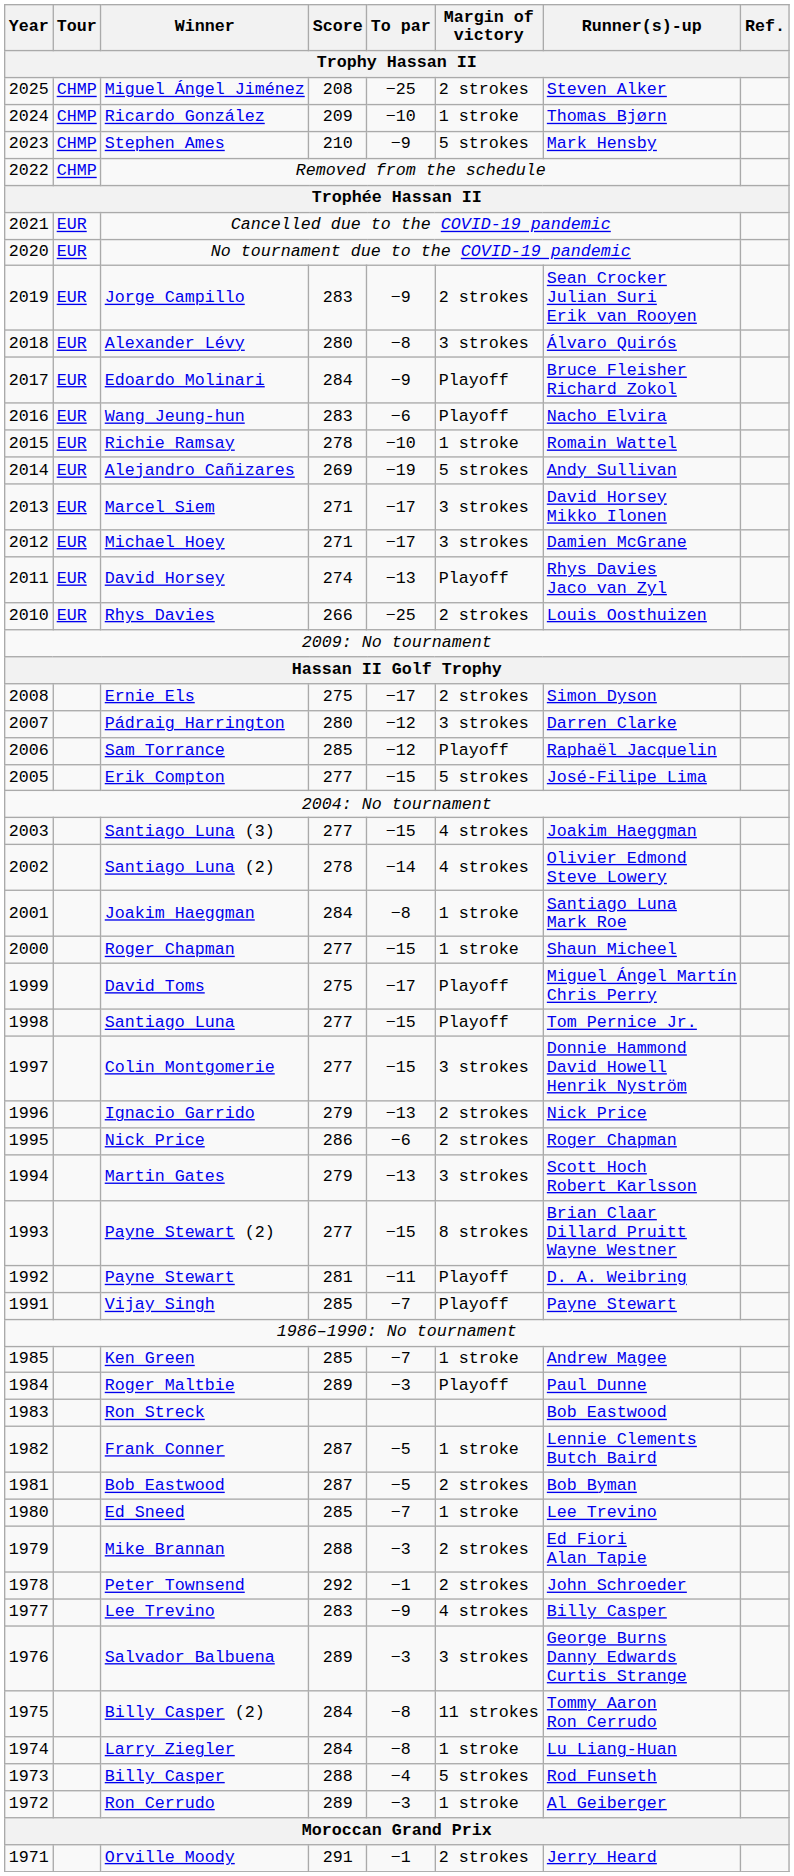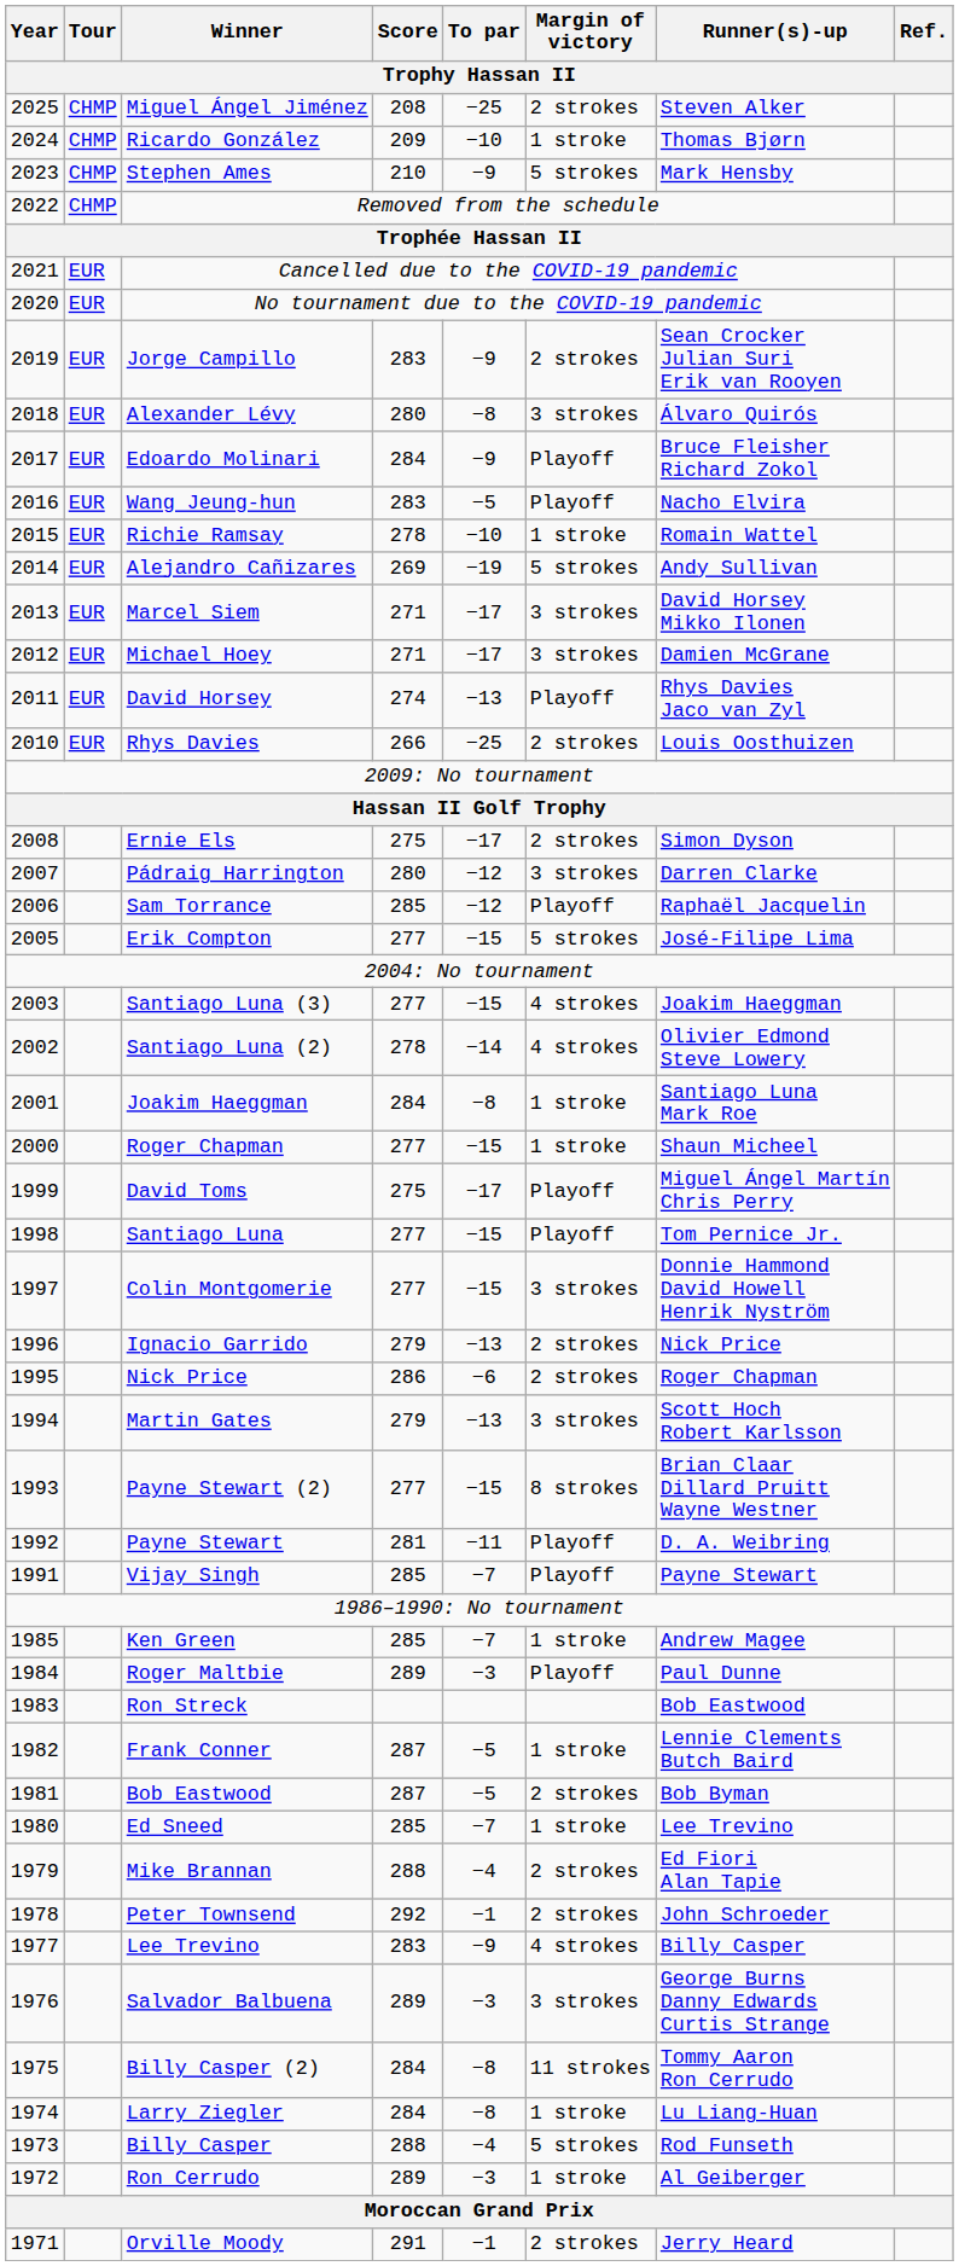Wang Jeung-hun | To par: −6 -> −5
Mike Brannan | To par: −3 -> −4
